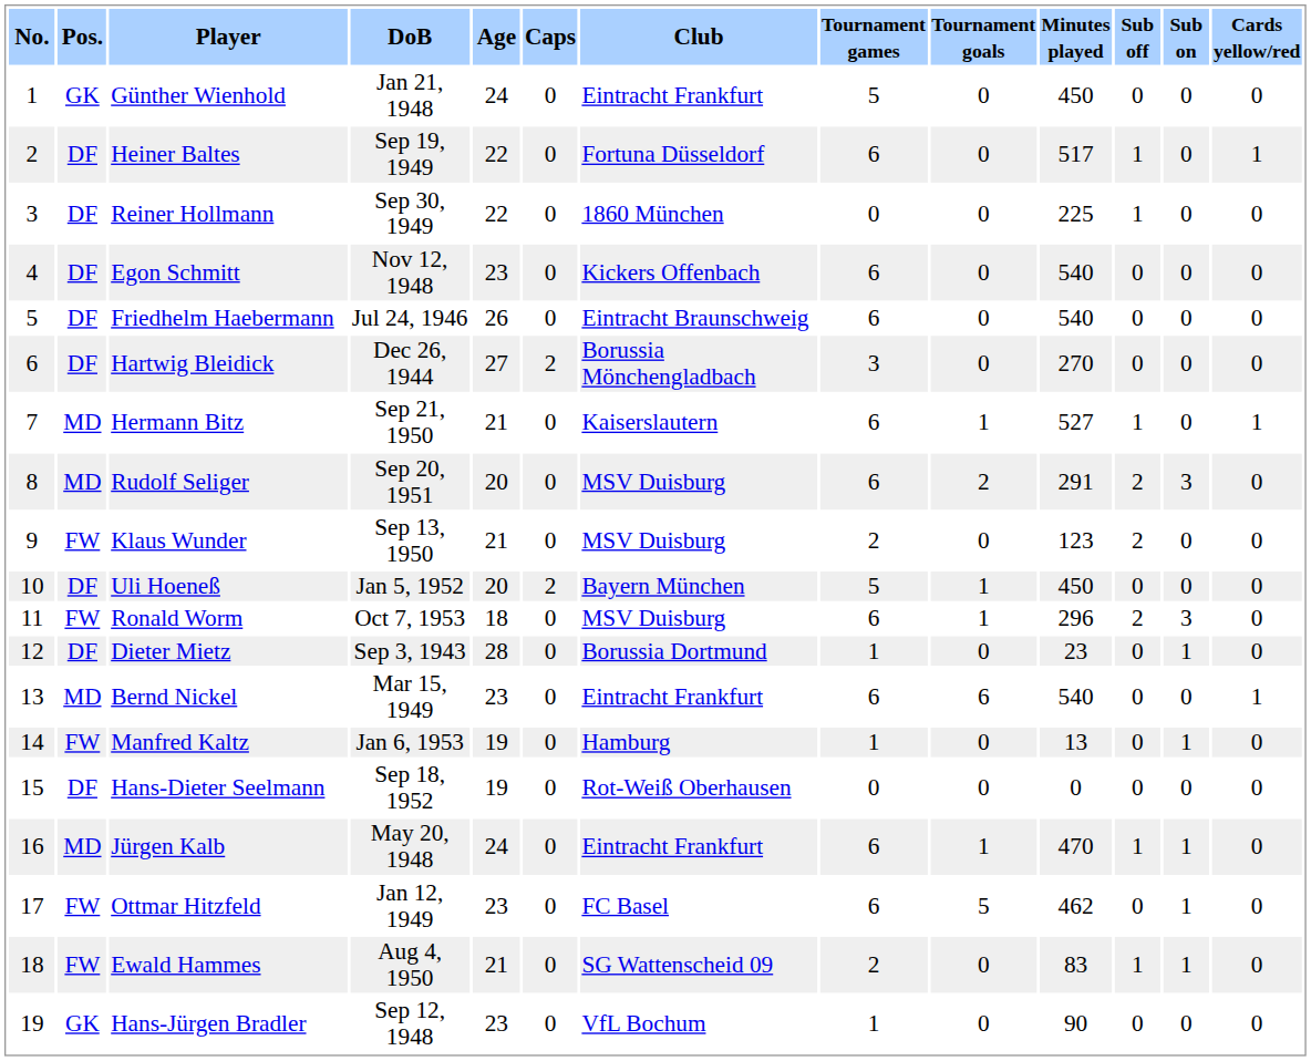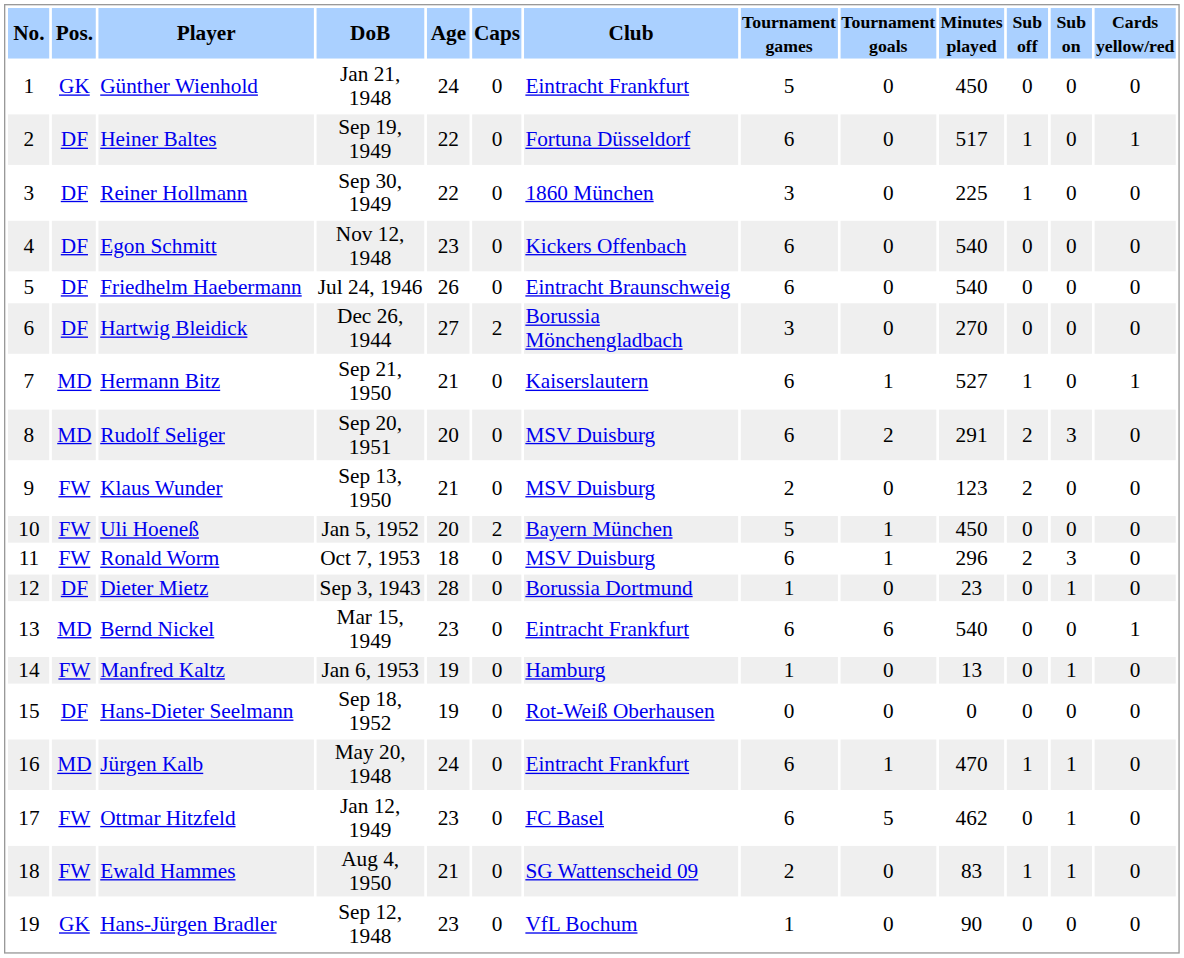Reiner Hollmann | Tournament games: 0 -> 3
Uli Hoeneß | Pos.: DF -> FW
